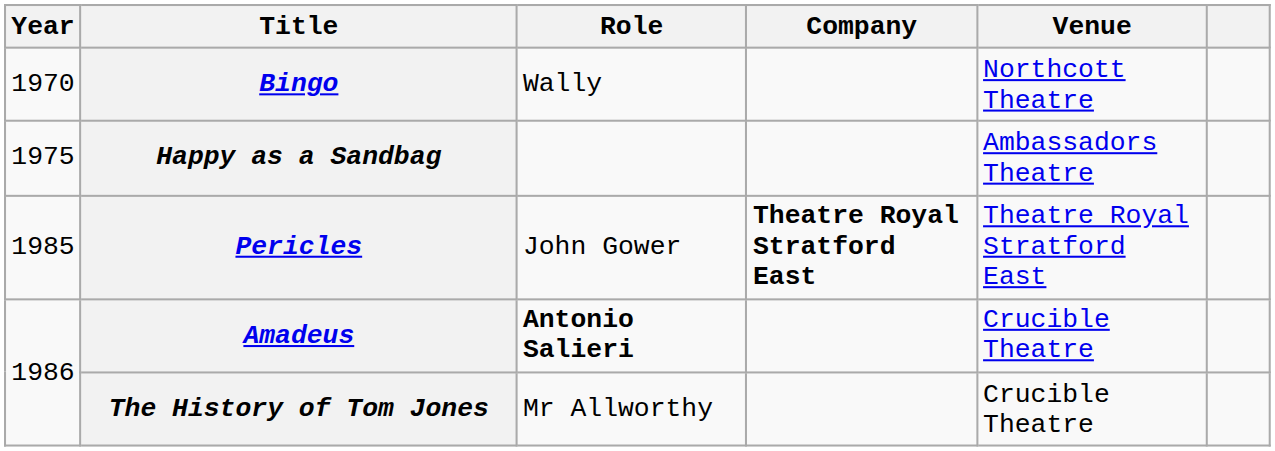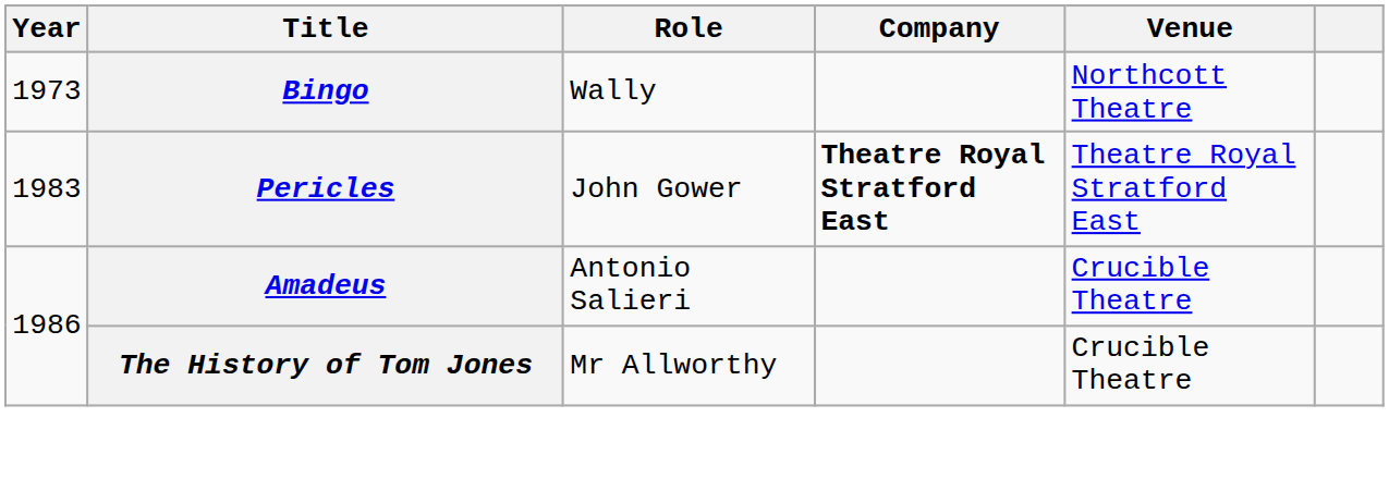Bingo | Year: 1970 -> 1973
- row: 1975 | Happy as a Sandbag | Ambassadors Theatre
Pericles | Year: 1985 -> 1983
Amadeus | Role: bold -> normal
